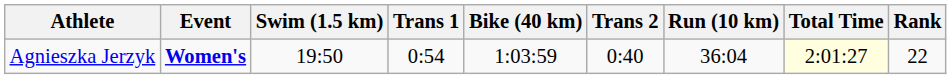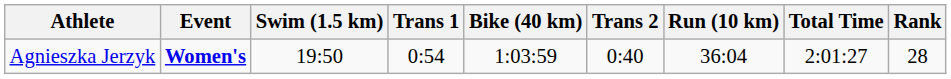Agnieszka Jerzyk | Total Time: lightyellow background -> no background
Agnieszka Jerzyk | Rank: 22 -> 28
